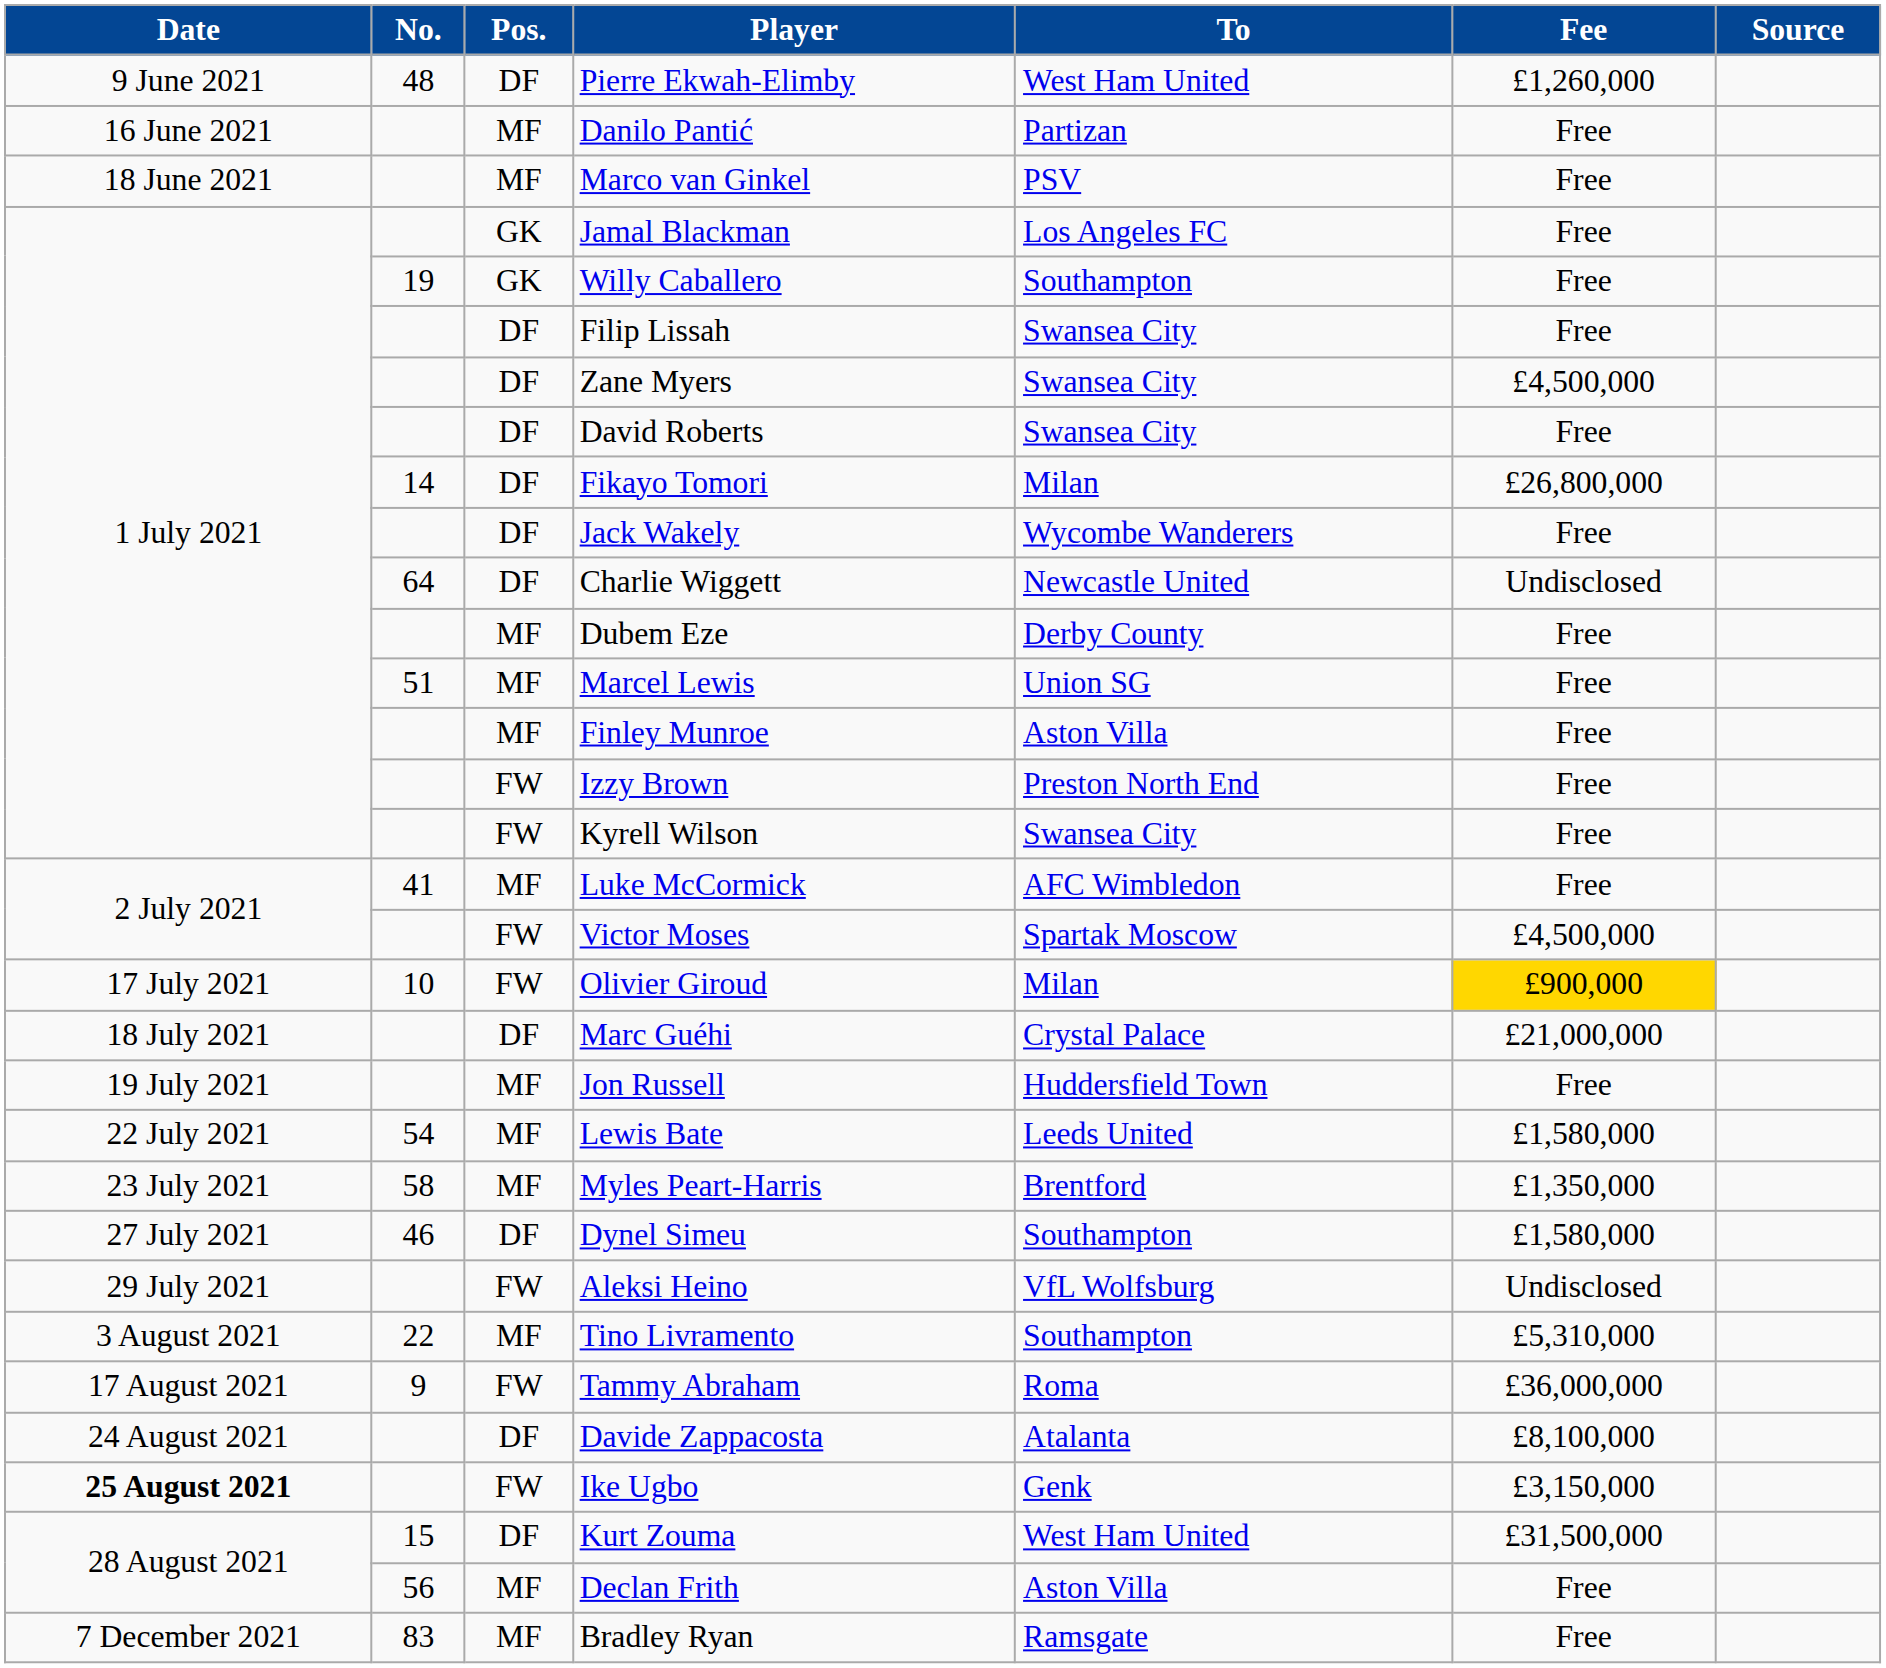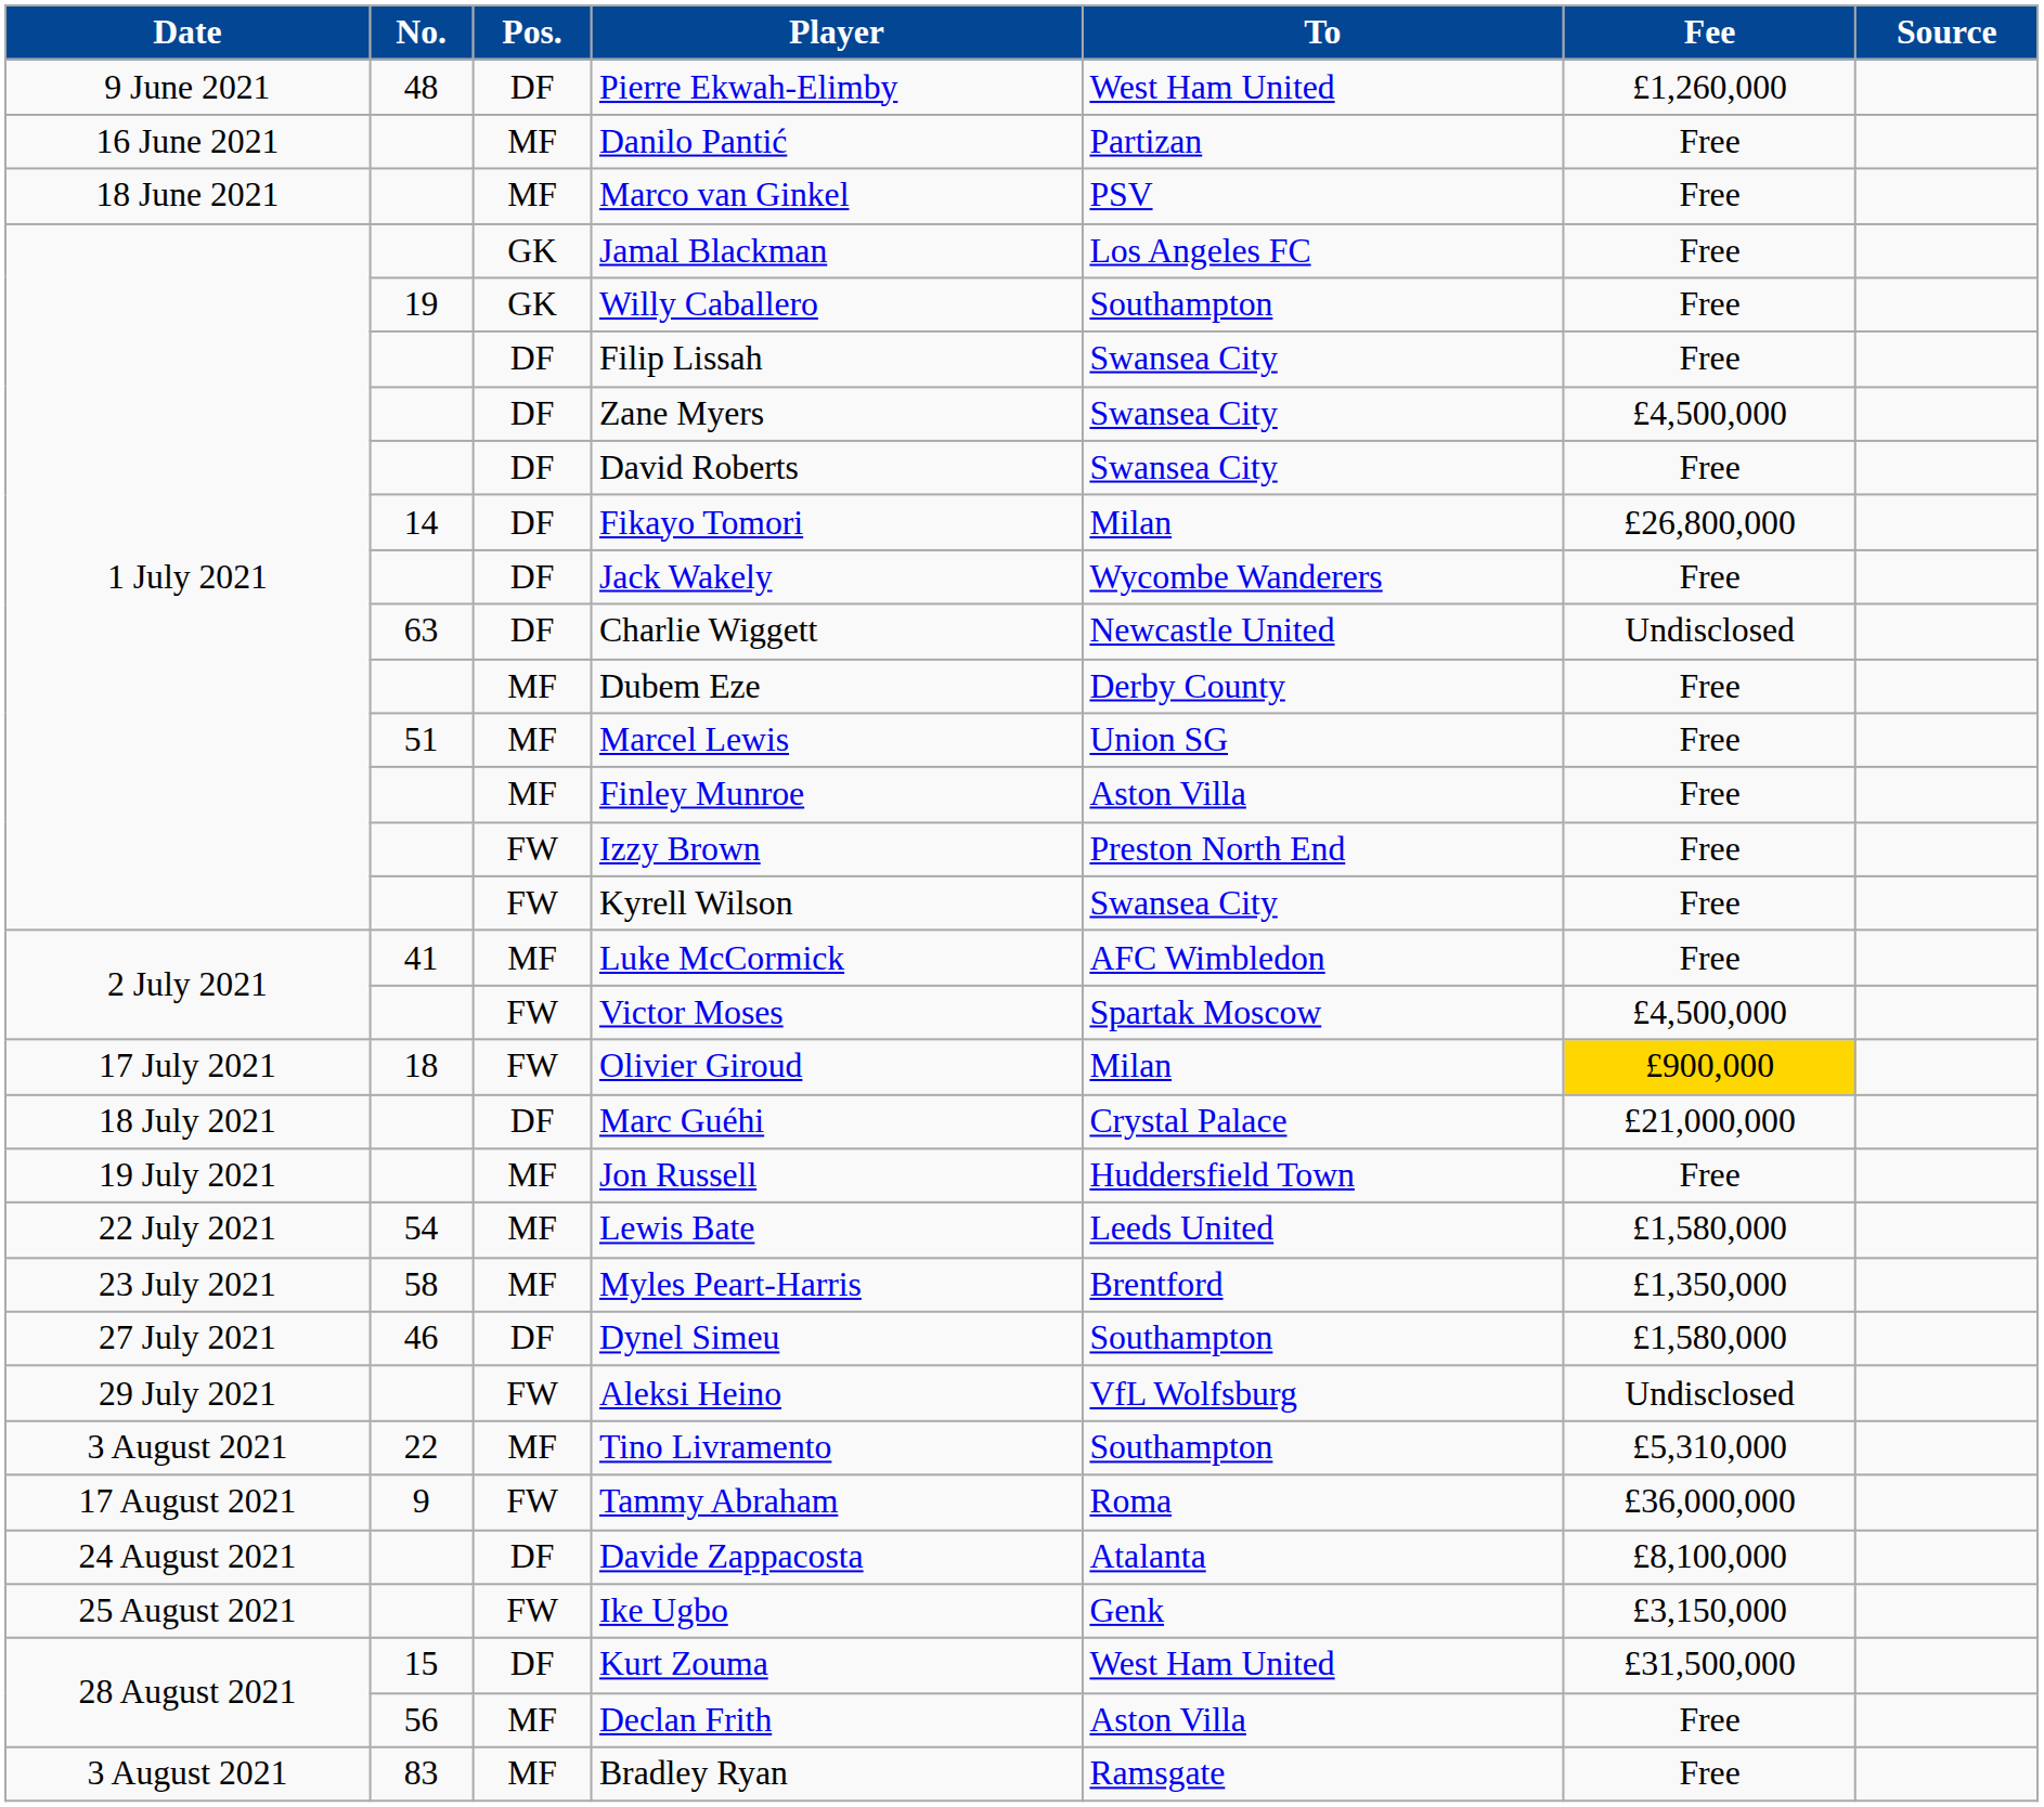Charlie Wiggett | No.: 64 -> 63
Olivier Giroud | No.: 10 -> 18
Ike Ugbo | Date: bold -> normal
Bradley Ryan | Date: 7 December 2021 -> 3 August 2021
